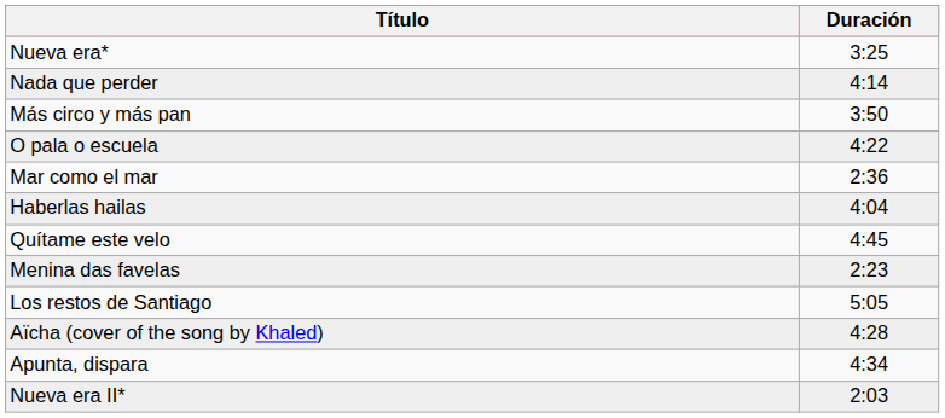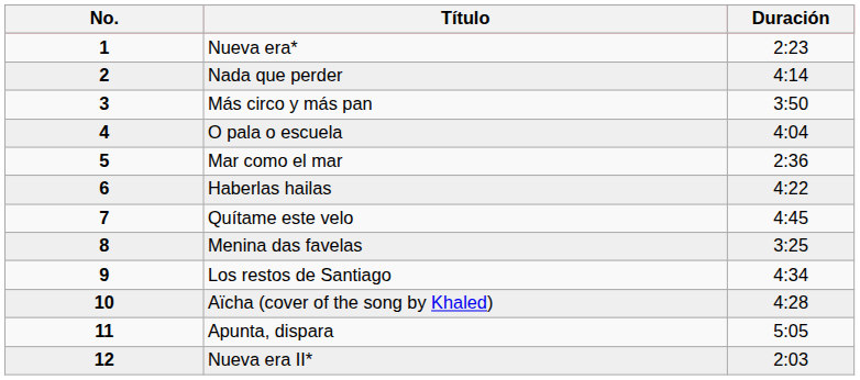+ column: No. | 1 | 2 | 3 | 4 | 5 | 6 | 7 | 8 | 9 | 10 | 11 | 12
Nueva era* | Duración: 3:25 -> 2:23
O pala o escuela | Duración: 4:22 -> 4:04
Haberlas hailas | Duración: 4:04 -> 4:22
Menina das favelas | Duración: 2:23 -> 3:25
Los restos de Santiago | Duración: 5:05 -> 4:34
Apunta, dispara | Duración: 4:34 -> 5:05
